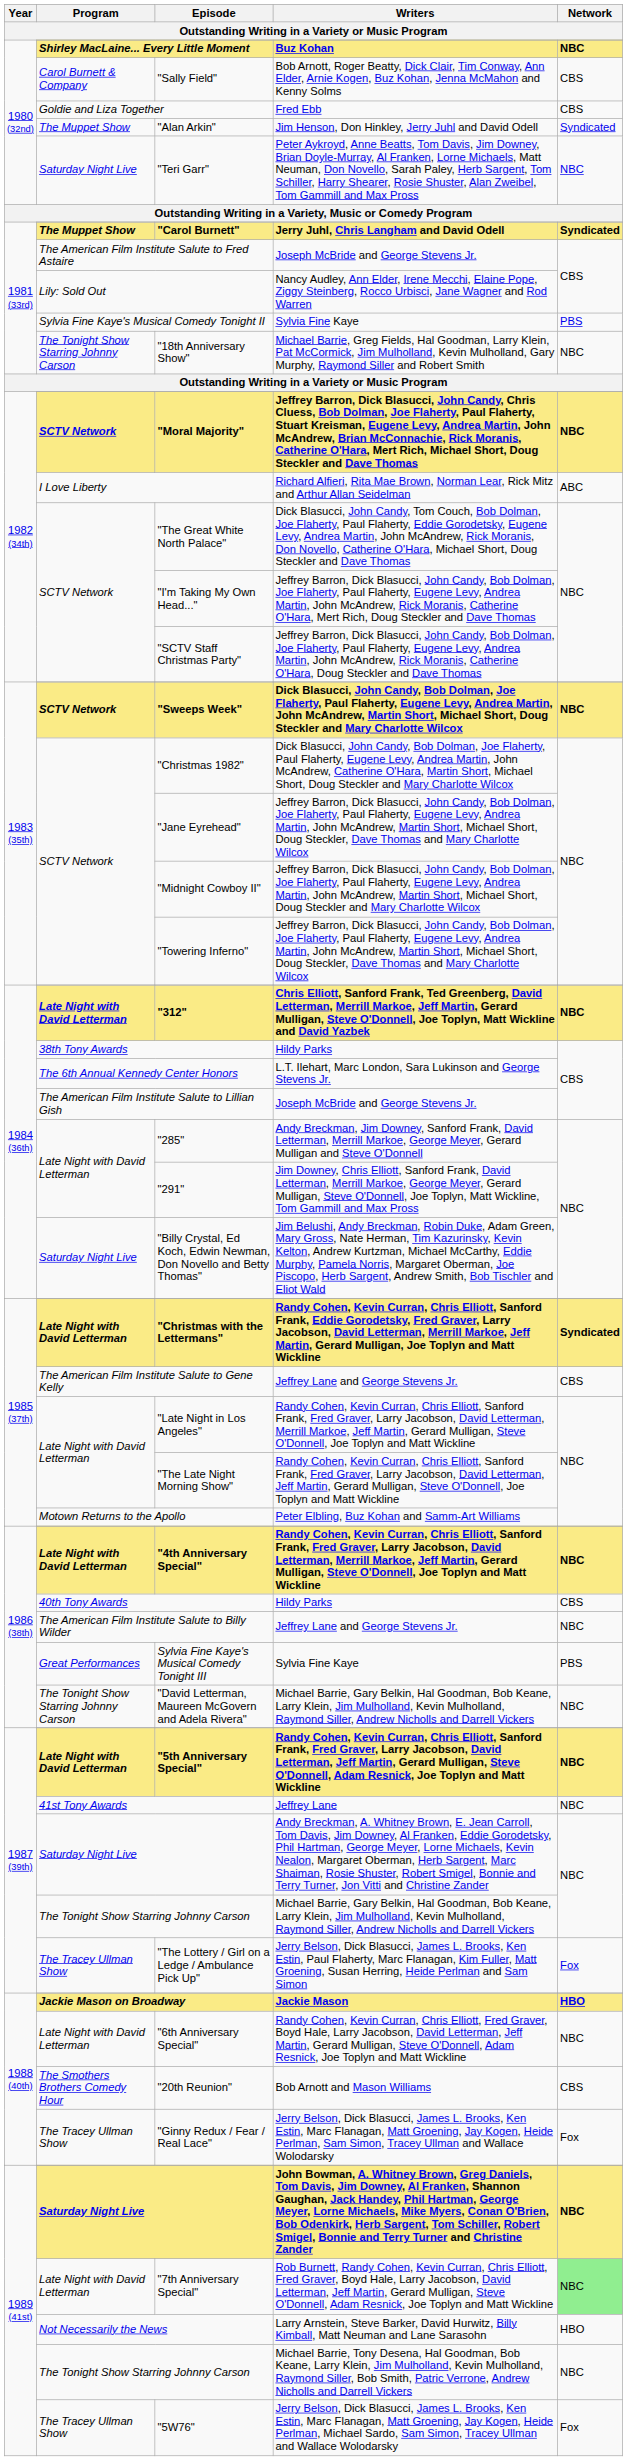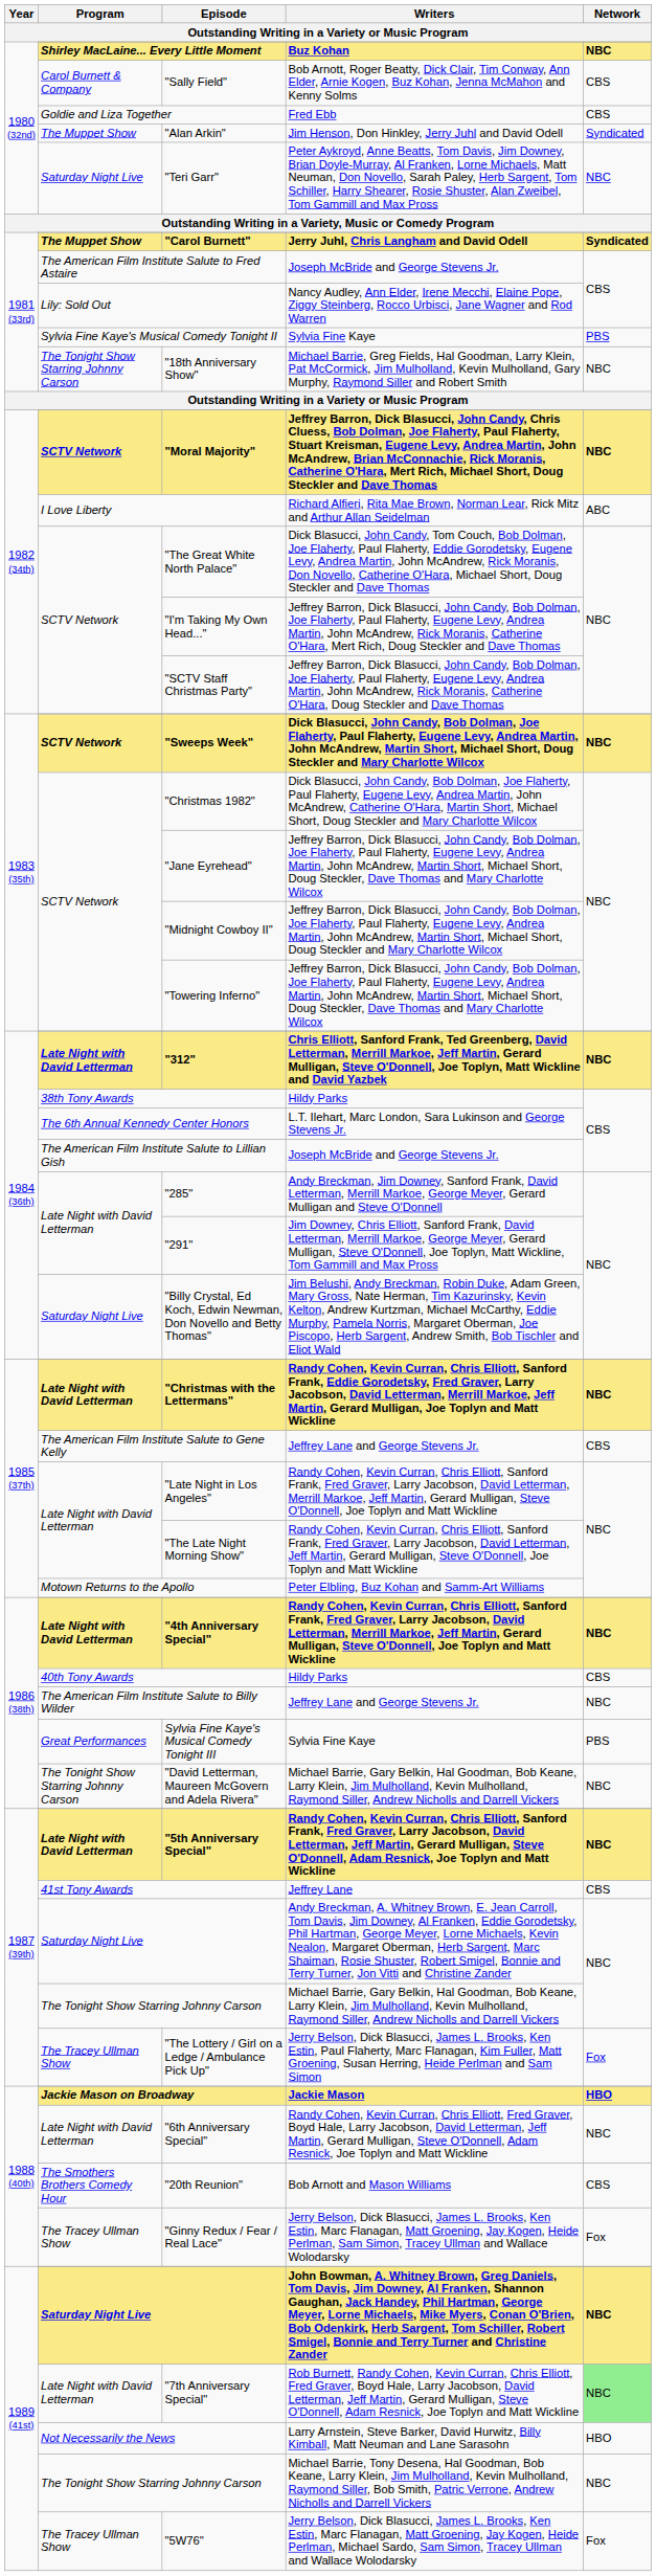"Christmas with the Lettermans" | Network: Syndicated -> NBC
41st Tony Awards | Network: NBC -> CBS
